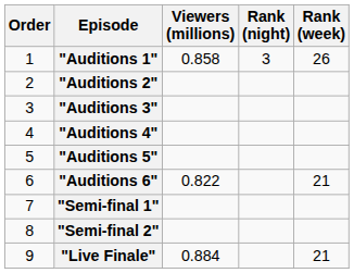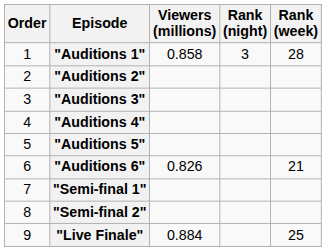"Auditions 1" | Rank (week): 26 -> 28
"Auditions 6" | Viewers (millions): 0.822 -> 0.826
"Live Finale" | Rank (week): 21 -> 25
